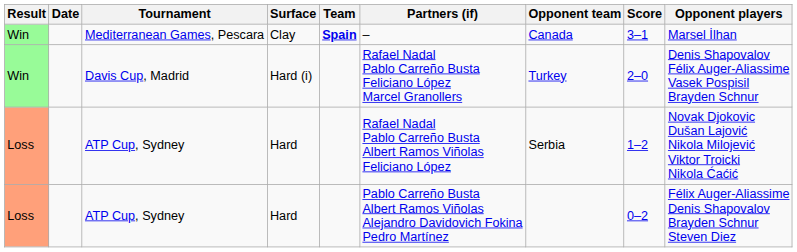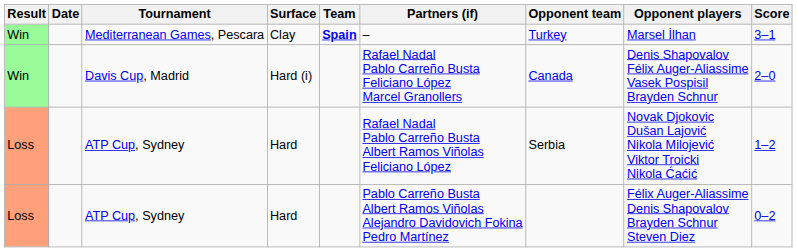columns swapped: Opponent players <-> Score
Mediterranean Games, Pescara | Opponent team: Canada -> Turkey
Davis Cup, Madrid | Opponent team: Turkey -> Canada
